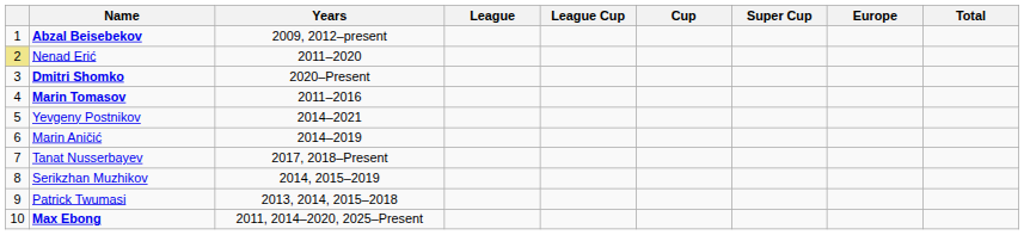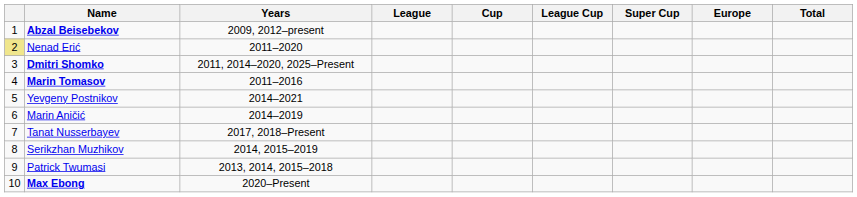columns swapped: Cup <-> League Cup
Dmitri Shomko | Years: 2020–Present -> 2011, 2014–2020, 2025–Present
Max Ebong | Years: 2011, 2014–2020, 2025–Present -> 2020–Present
